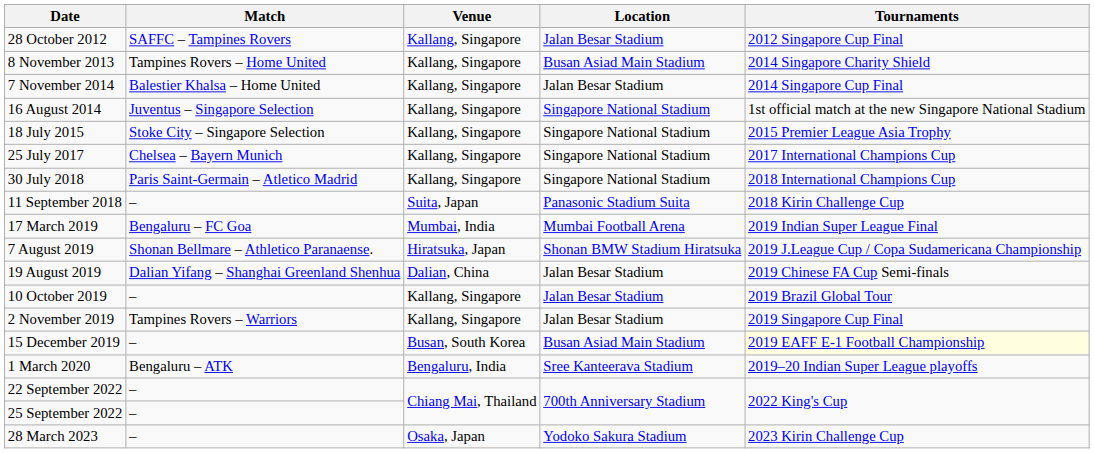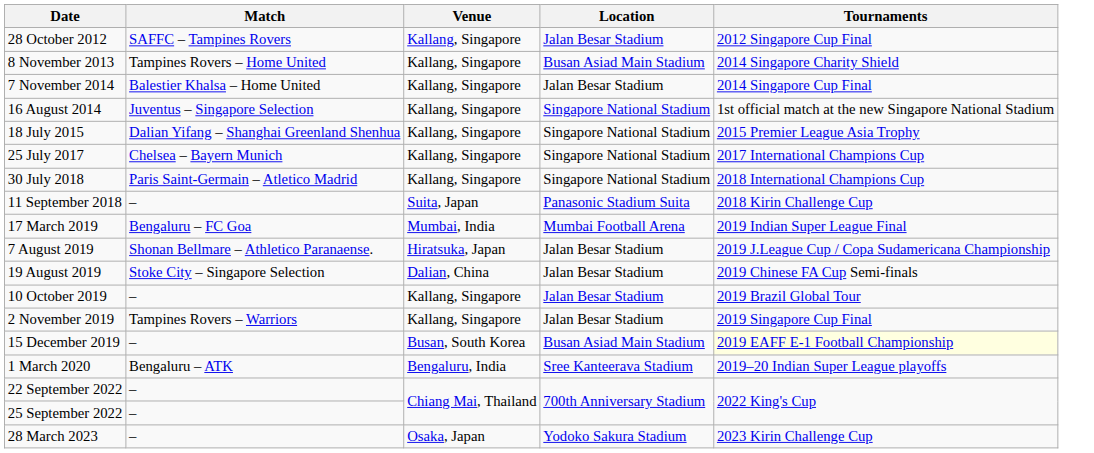18 July 2015 | Match: Stoke City – Singapore Selection -> Dalian Yifang – Shanghai Greenland Shenhua
7 August 2019 | Location: Shonan BMW Stadium Hiratsuka -> Jalan Besar Stadium
19 August 2019 | Match: Dalian Yifang – Shanghai Greenland Shenhua -> Stoke City – Singapore Selection
